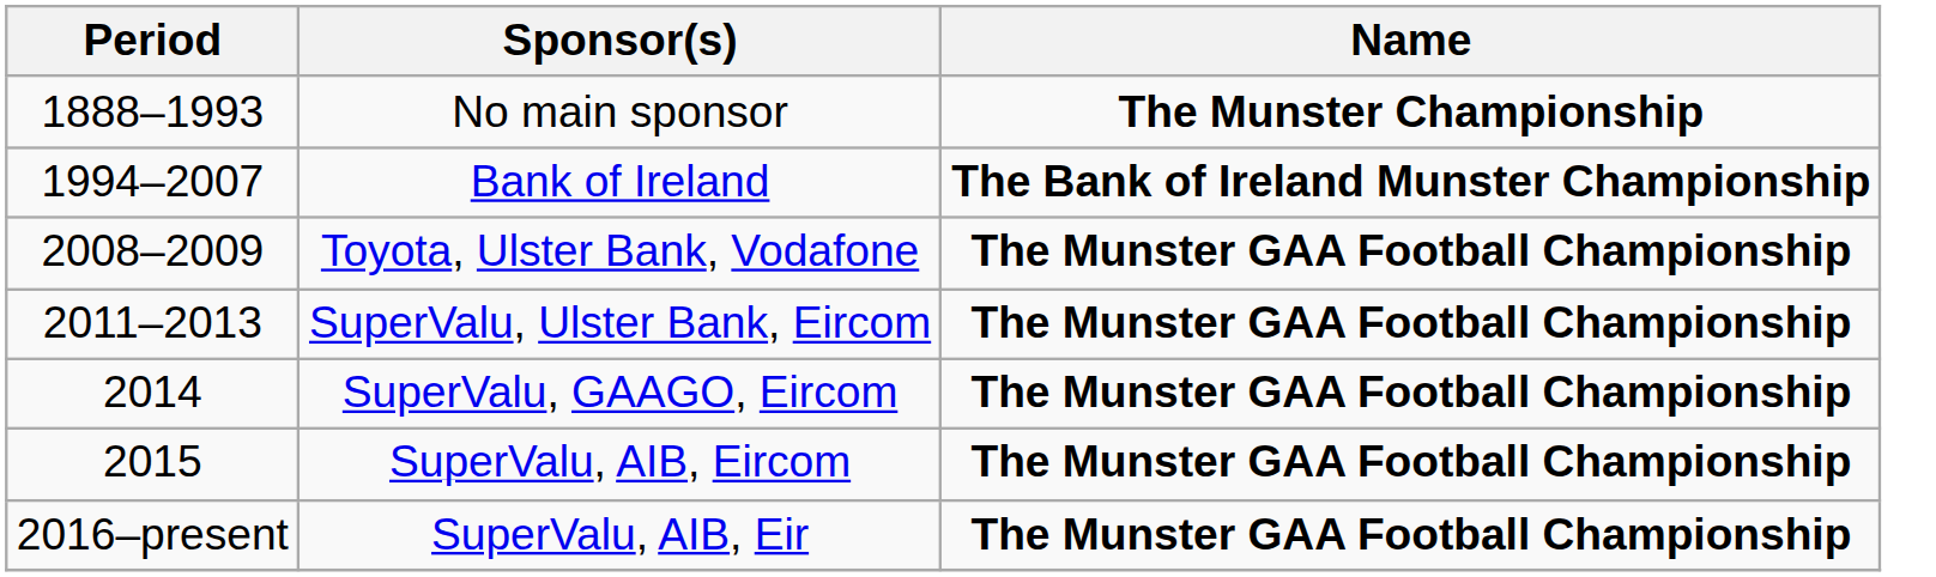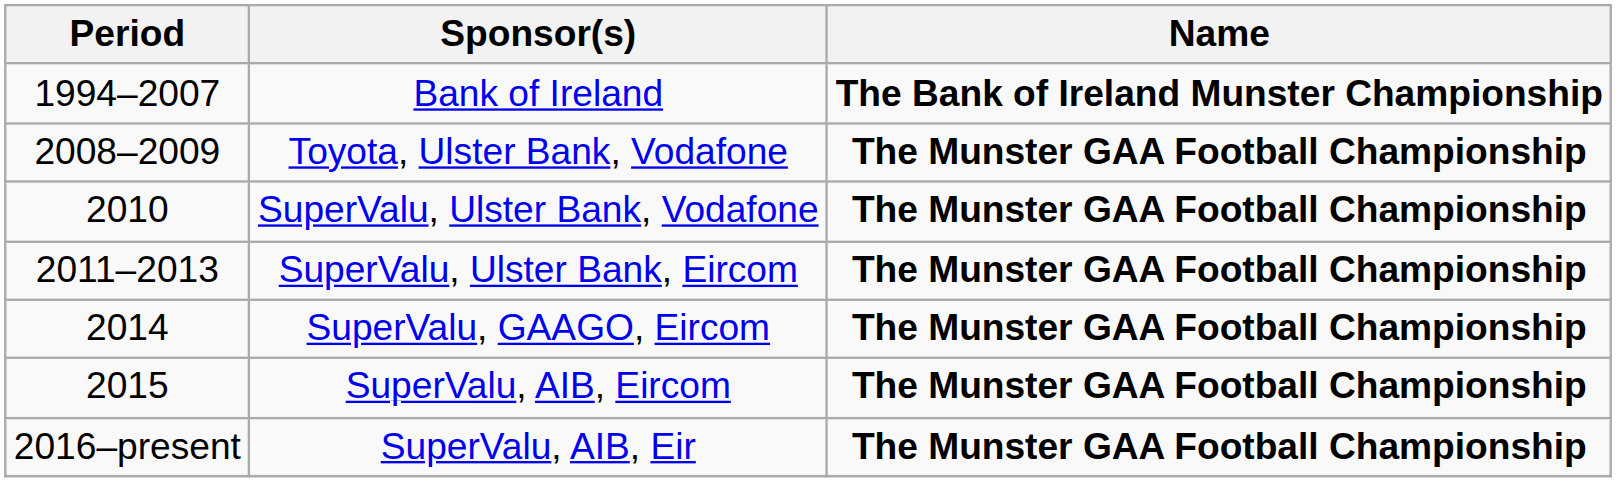- row: 1888–1993 | No main sponsor | The Munster Championship
+ row: 2010 | SuperValu, Ulster Bank, Vodafone | The Munster GAA Football Championship
